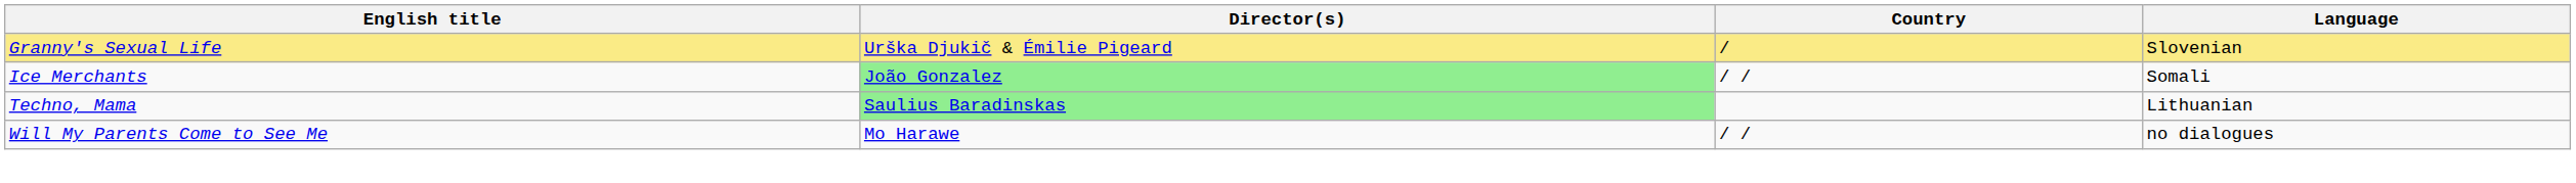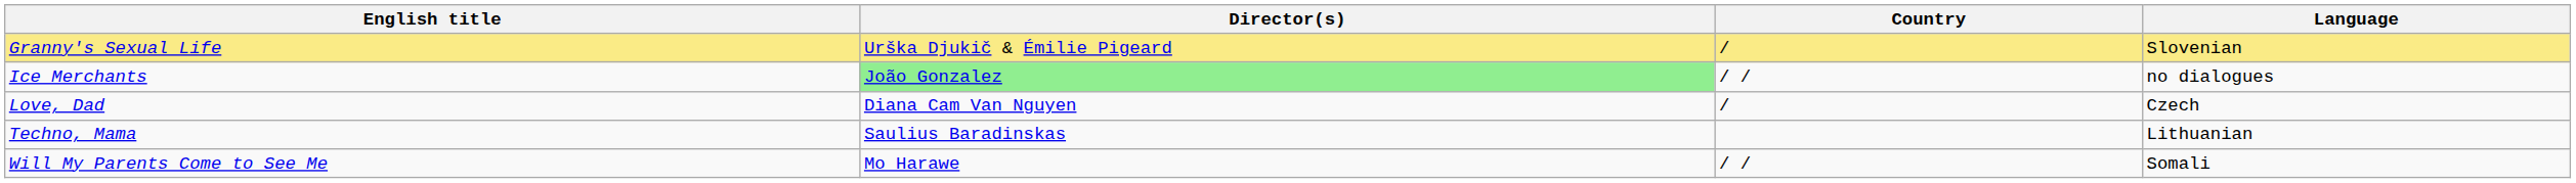Ice Merchants | Language: Somali -> no dialogues
+ row: Love, Dad | Diana Cam Van Nguyen | / | Czech
Techno, Mama | Director(s): lightgreen background -> no background
Will My Parents Come to See Me | Language: no dialogues -> Somali
